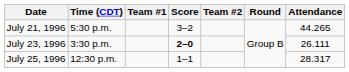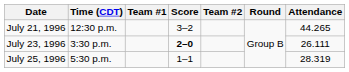July 21, 1996 | Time (CDT): 5:30 p.m. -> 12:30 p.m.
July 25, 1996 | Time (CDT): 12:30 p.m. -> 5:30 p.m.
July 25, 1996 | Attendance: 28.317 -> 28.319
